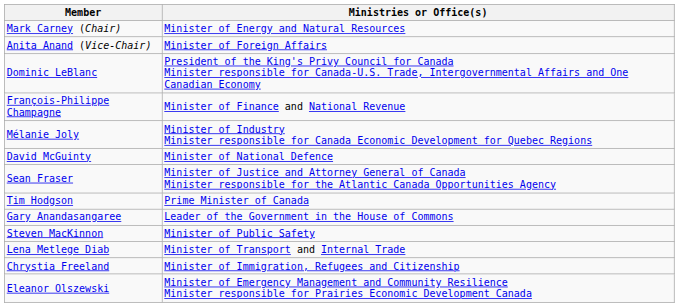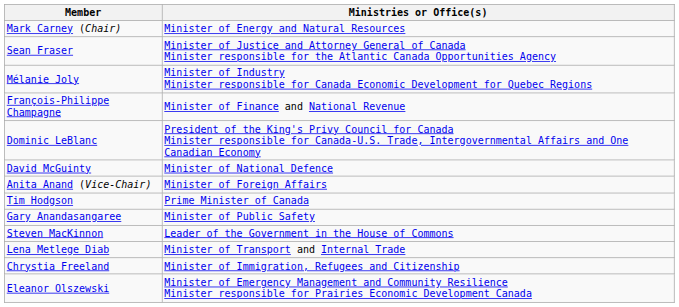rows swapped: Anita Anand (Vice-Chair) <-> Sean Fraser
rows swapped: Dominic LeBlanc <-> Mélanie Joly
Gary Anandasangaree | Ministries or Office(s): Leader of the Government in the House of Commons -> Minister of Public Safety
Steven MacKinnon | Ministries or Office(s): Minister of Public Safety -> Leader of the Government in the House of Commons
